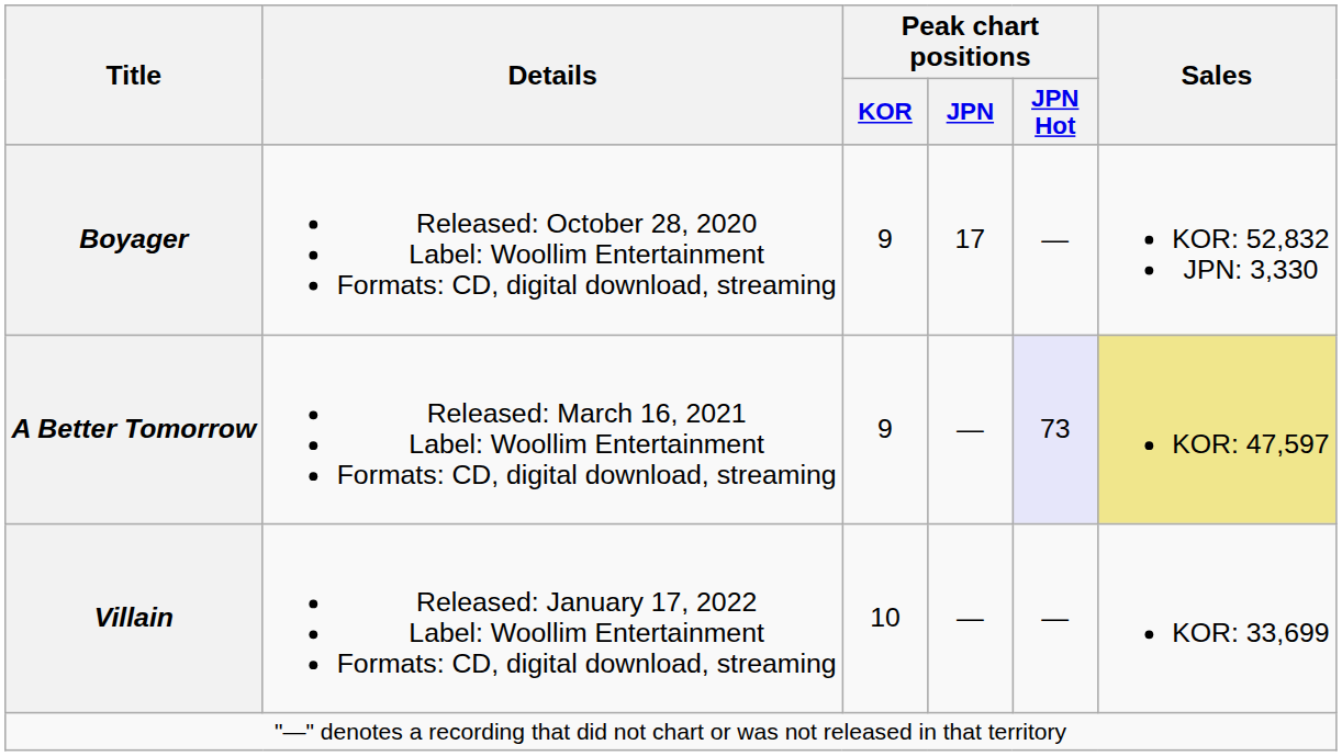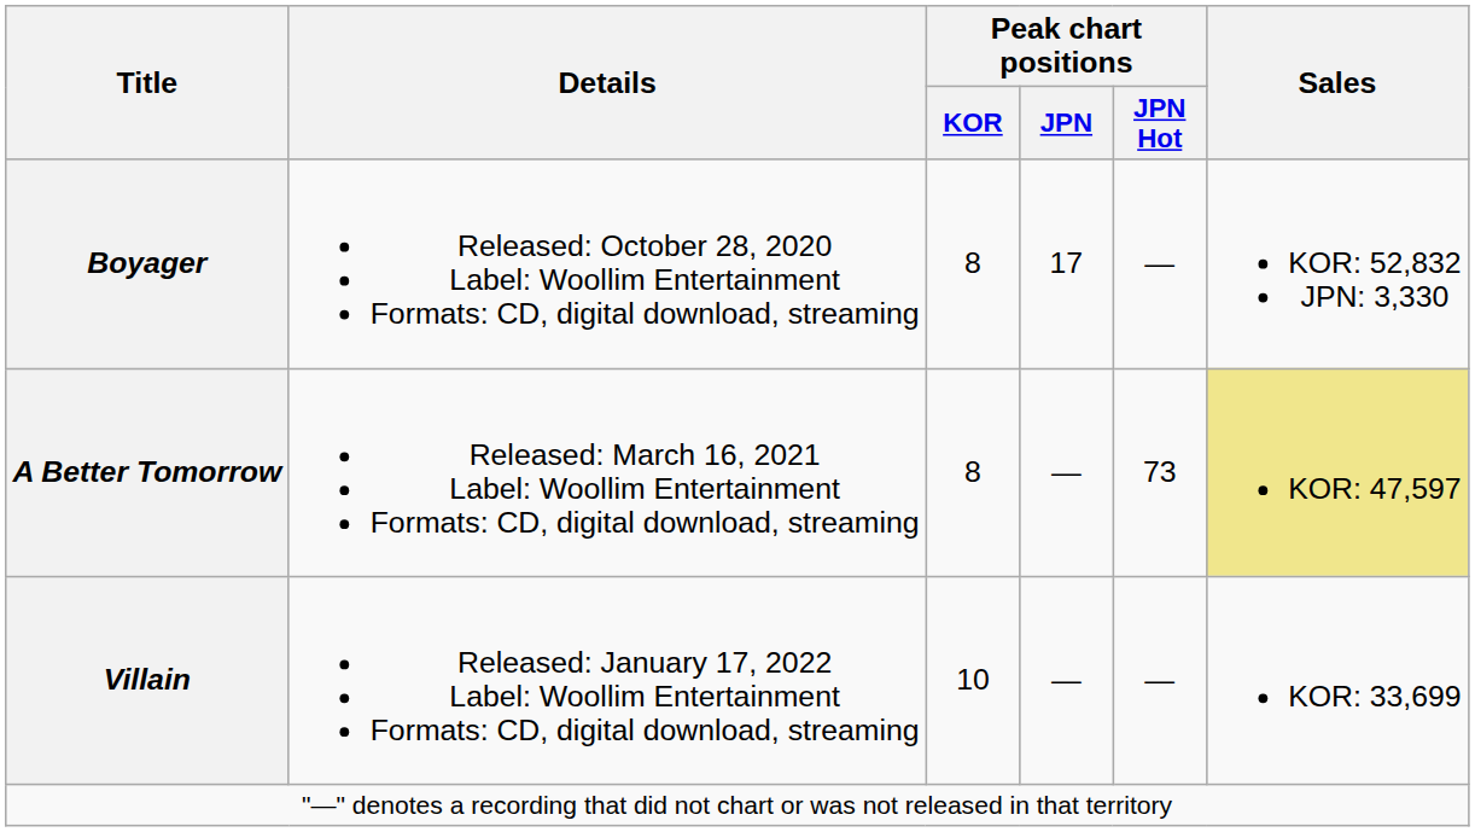Boyager | Peak chart positions / KOR: 9 -> 8
A Better Tomorrow | Peak chart positions / KOR: 9 -> 8
A Better Tomorrow | Peak chart positions / JPN Hot: lavender background -> no background
